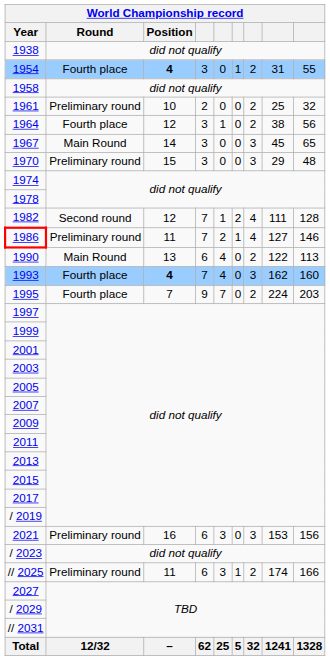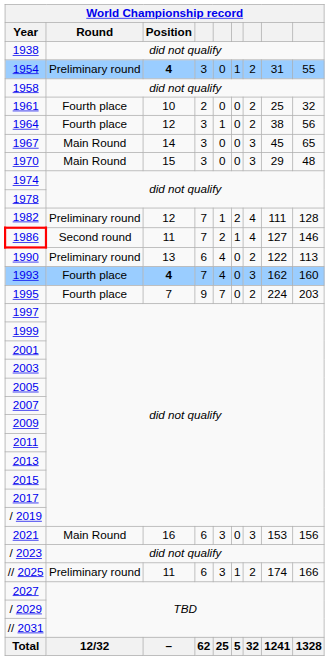1954 | Round: Fourth place -> Preliminary round
1961 | Round: Preliminary round -> Fourth place
1970 | Round: Preliminary round -> Main Round
1982 | Round: Second round -> Preliminary round
1986 | Round: Preliminary round -> Second round
1990 | Round: Main Round -> Preliminary round
2021 | Round: Preliminary round -> Main Round
